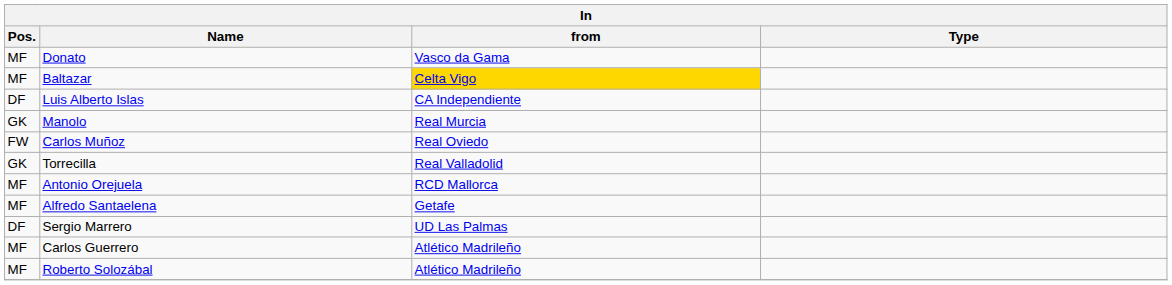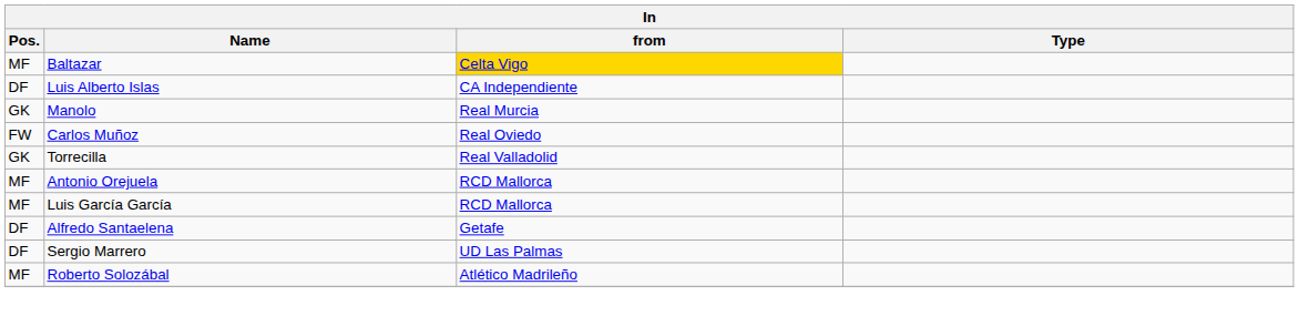- row: MF | Donato | Vasco da Gama
+ row: MF | Luis García García | RCD Mallorca
Alfredo Santaelena | Pos.: MF -> DF
- row: MF | Carlos Guerrero | Atlético Madrileño
